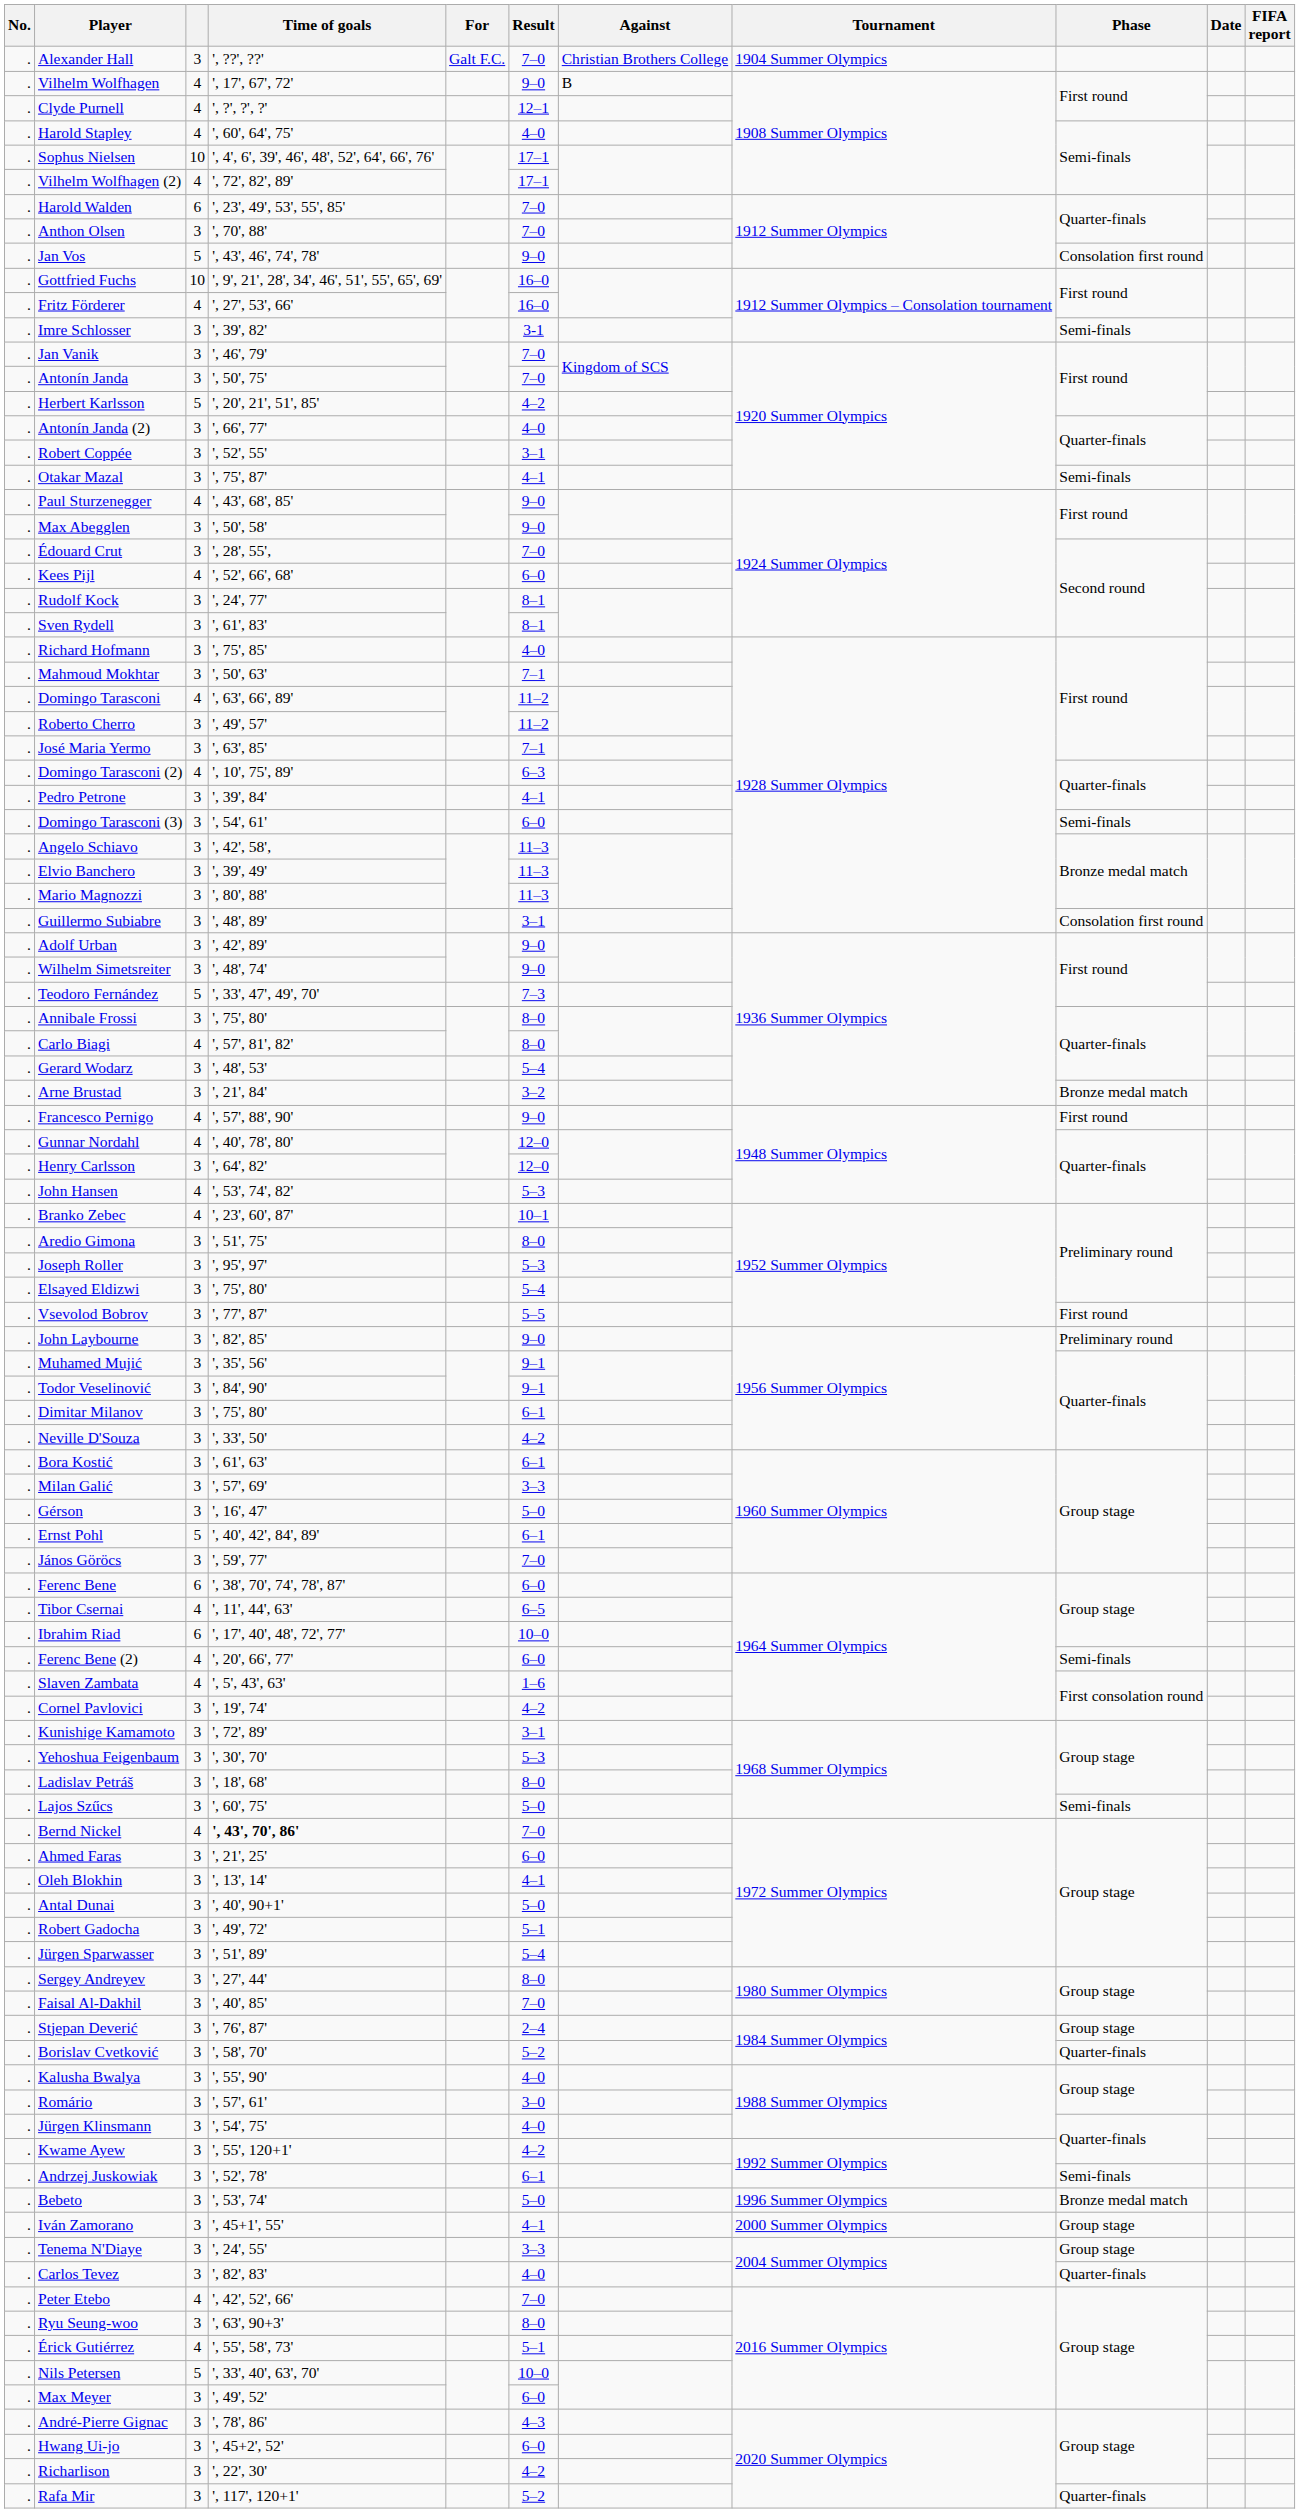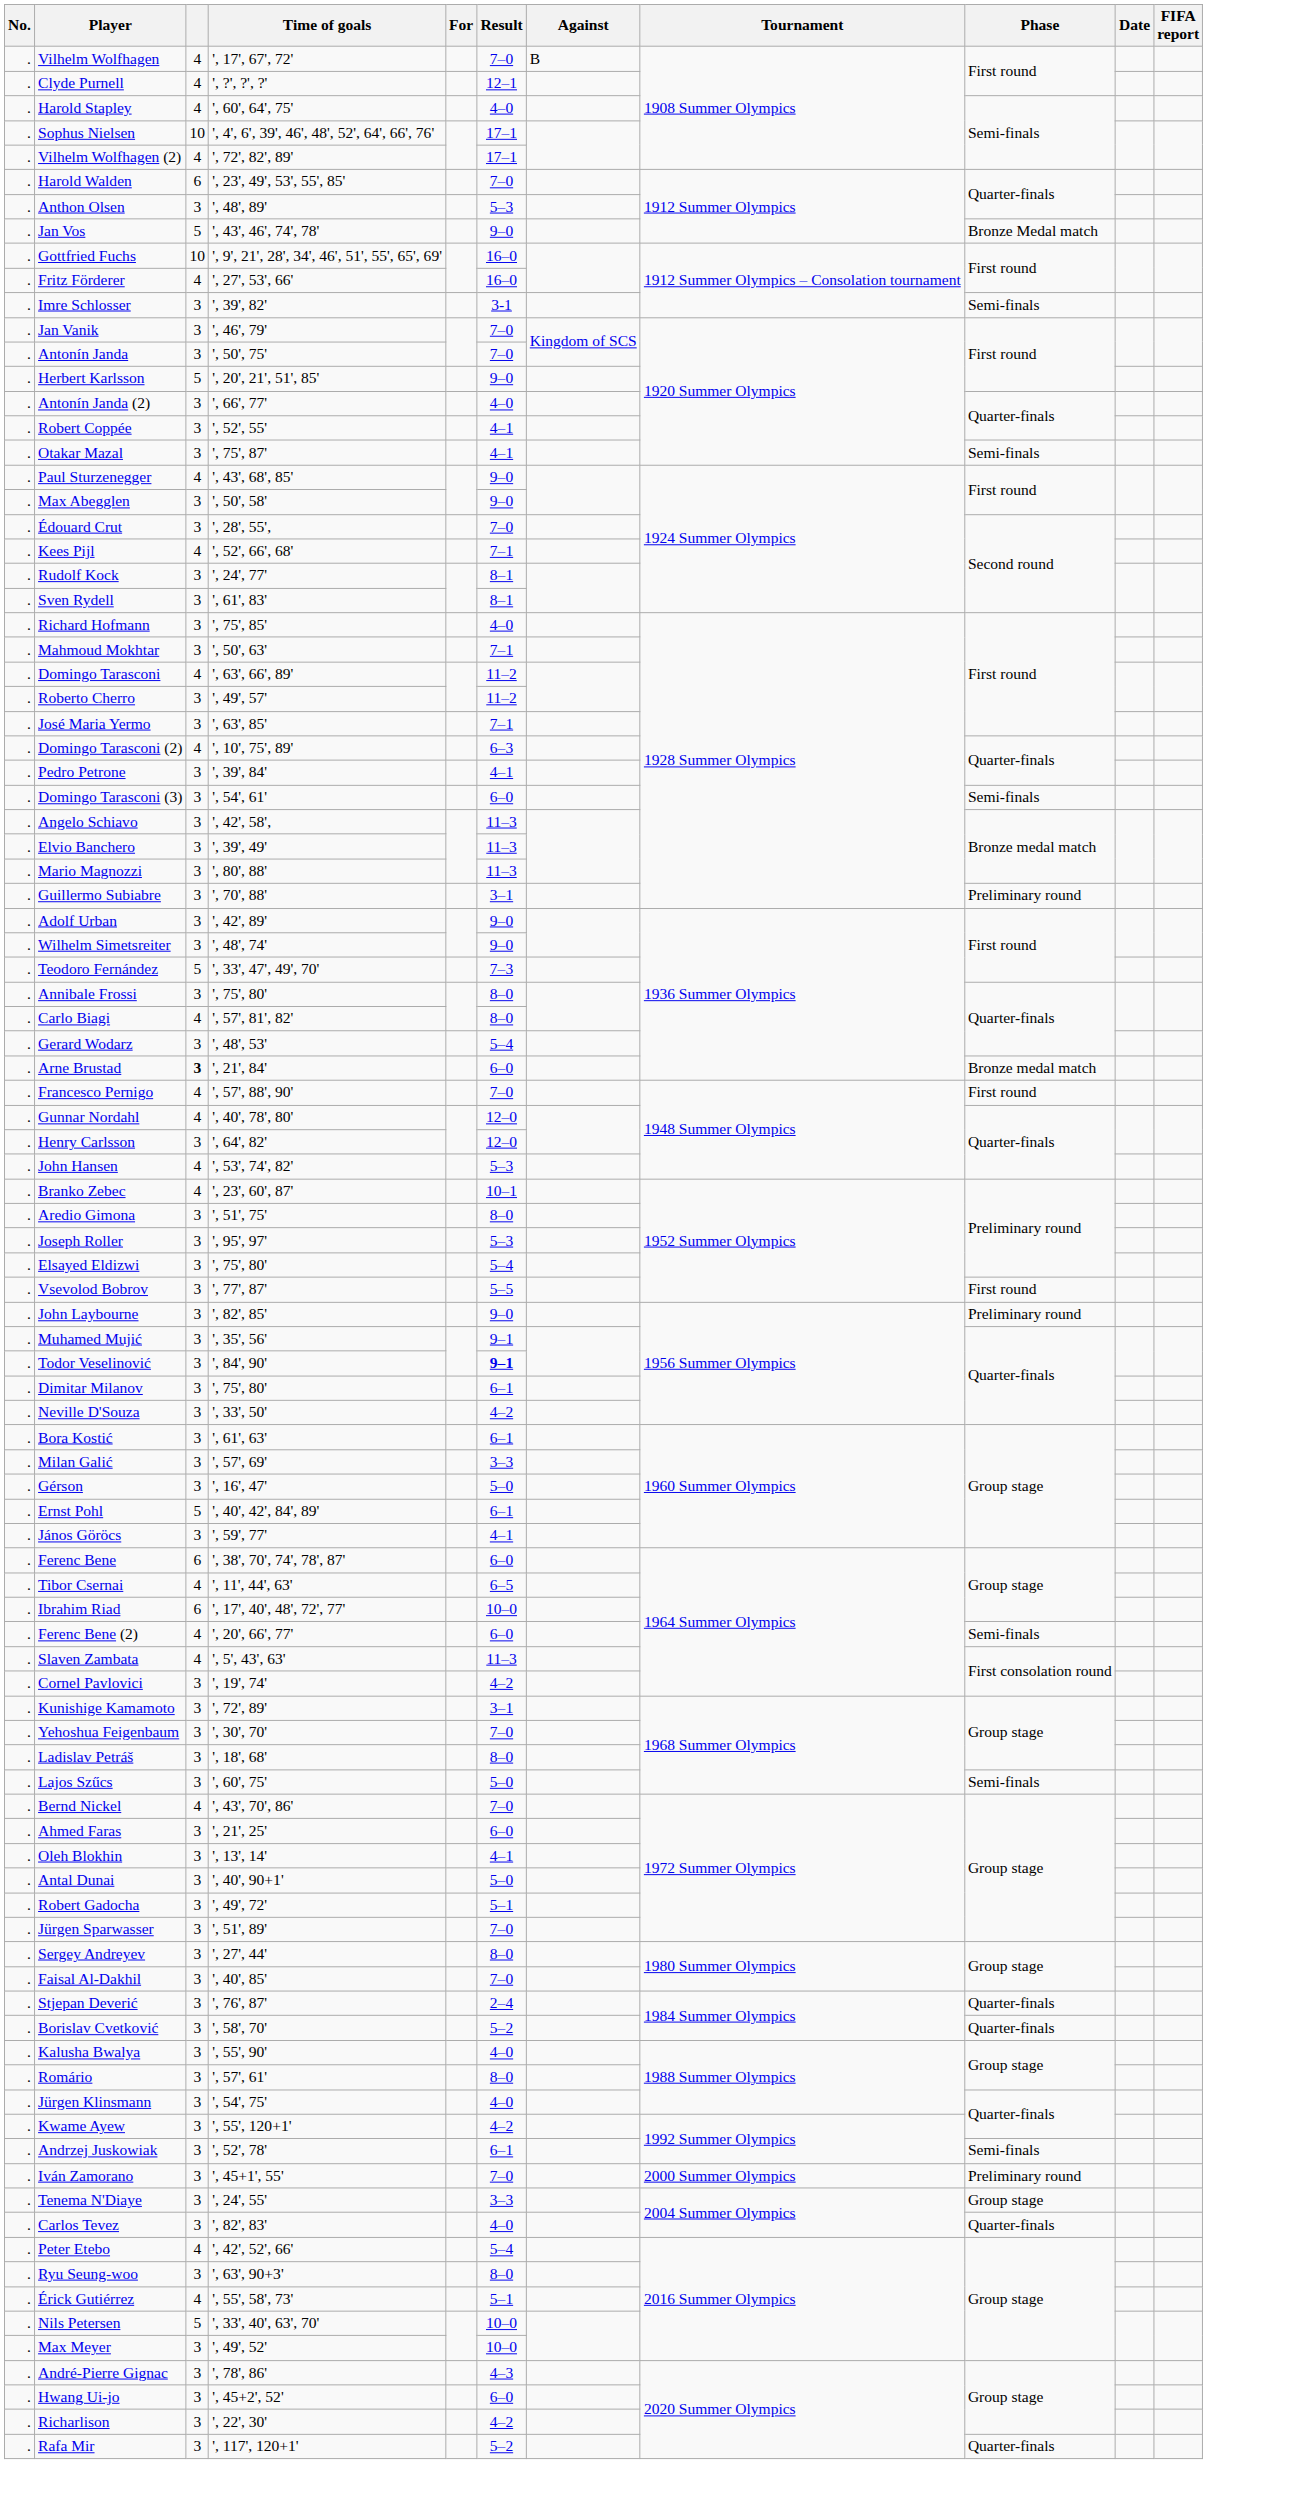- row: . | Alexander Hall | 3 | ', ??', ??' | Galt F.C. | 7–0 | Christian Brothers College | 1904 Summer Olympics
Vilhelm Wolfhagen | Result: 9–0 -> 7–0
Anthon Olsen | Time of goals: ', 70', 88' -> ', 48', 89'
Anthon Olsen | Result: 7–0 -> 5–3
Jan Vos | Phase: Consolation first round -> Bronze Medal match
Herbert Karlsson | Result: 4–2 -> 9–0
Robert Coppée | Result: 3–1 -> 4–1
Kees Pijl | Result: 6–0 -> 7–1
Guillermo Subiabre | Time of goals: ', 48', 89' -> ', 70', 88'
Guillermo Subiabre | Phase: Consolation first round -> Preliminary round
Arne Brustad | column 3: normal -> bold
Arne Brustad | Result: 3–2 -> 6–0
Francesco Pernigo | Result: 9–0 -> 7–0
Todor Veselinović | Result: normal -> bold
János Göröcs | Result: 7–0 -> 4–1
Slaven Zambata | Result: 1–6 -> 11–3
Yehoshua Feigenbaum | Result: 5–3 -> 7–0
Bernd Nickel | Time of goals: bold -> normal
Jürgen Sparwasser | Result: 5–4 -> 7–0
Stjepan Deverić | Phase: Group stage -> Quarter-finals
Romário | Result: 3–0 -> 8–0
- row: . | Bebeto | 3 | ', 53', 74' | 5–0 | 1996 Summer Olympics | Bronze medal match
Iván Zamorano | Result: 4–1 -> 7–0
Iván Zamorano | Phase: Group stage -> Preliminary round
Peter Etebo | Result: 7–0 -> 5–4
Max Meyer | Result: 6–0 -> 10–0
